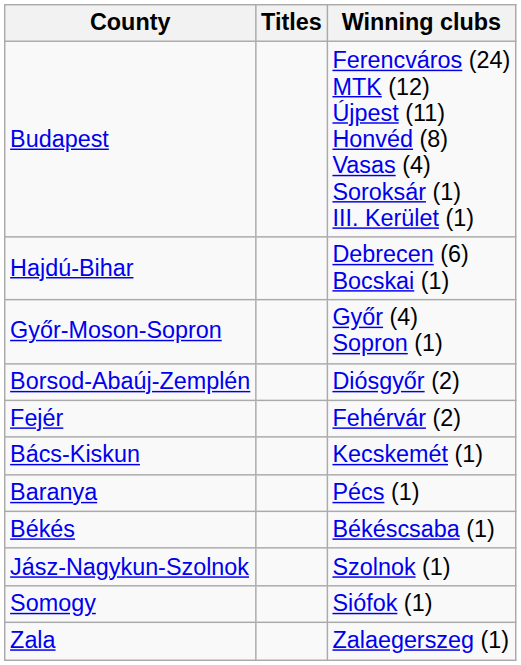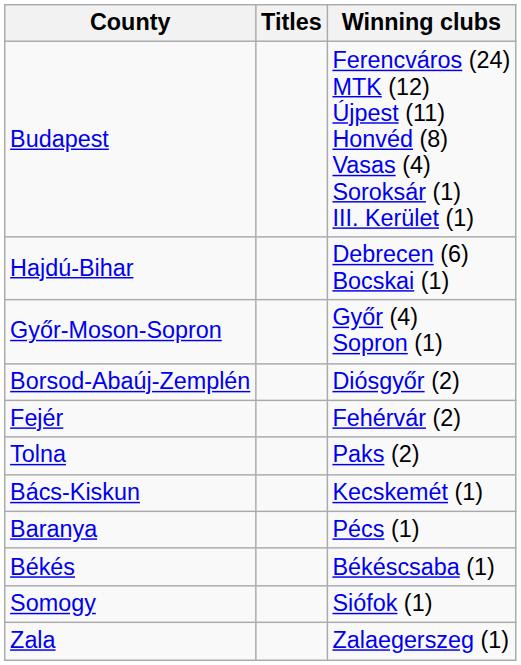+ row: Tolna | Paks (2)
- row: Jász-Nagykun-Szolnok | Szolnok (1)
